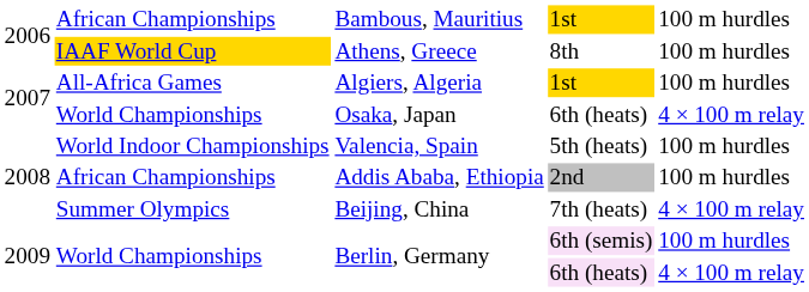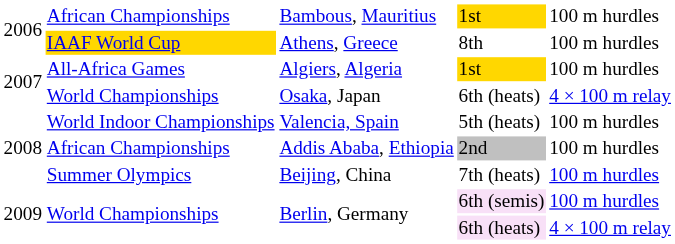Beijing, China | column 5: 4 × 100 m relay -> 100 m hurdles
